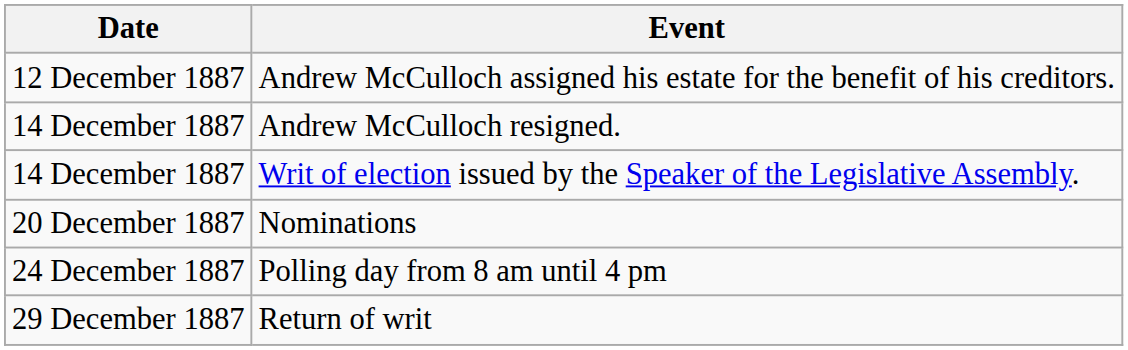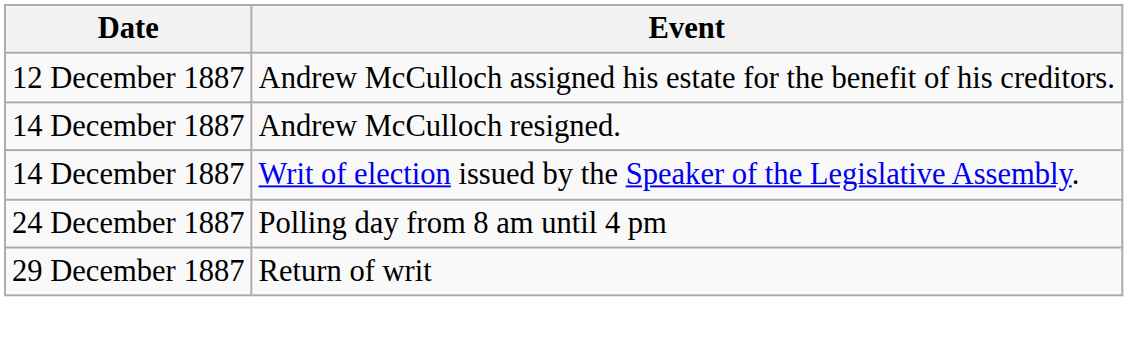- row: 20 December 1887 | Nominations
